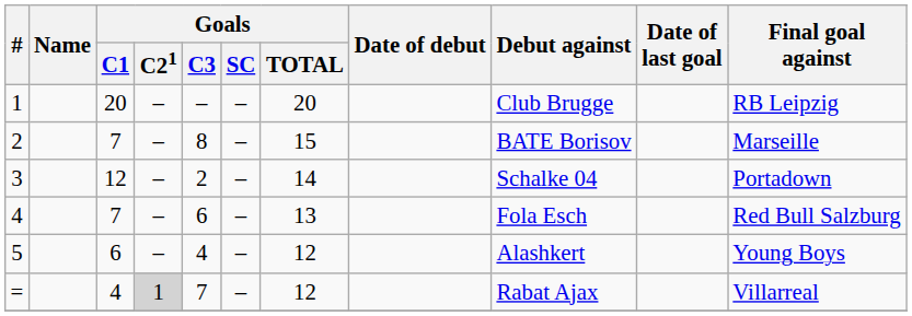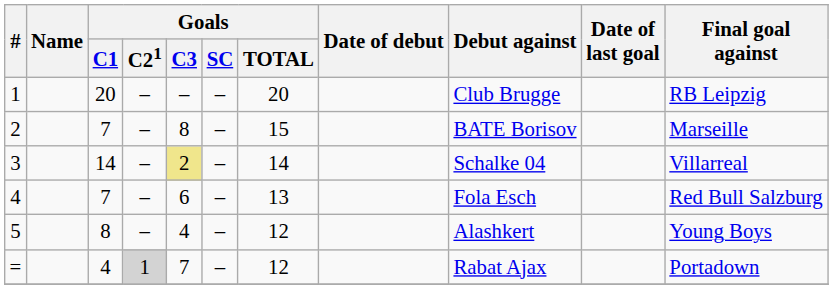3 | Goals / C1: 12 -> 14
3 | Goals / C3: no background -> khaki background
3 | Final goal against: Portadown -> Villarreal
5 | Goals / C1: 6 -> 8
= | Final goal against: Villarreal -> Portadown
